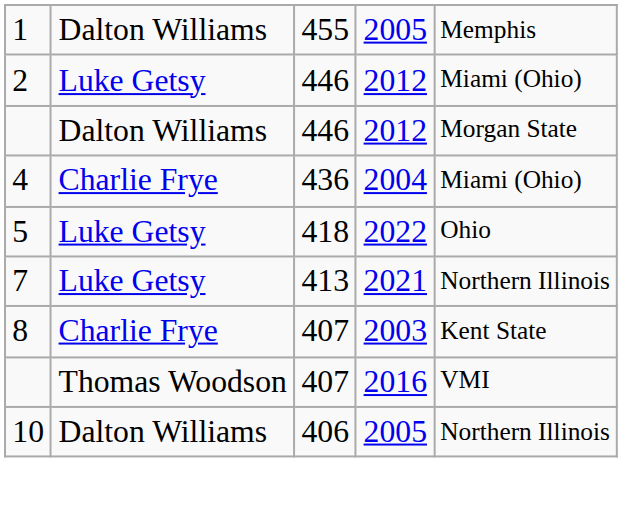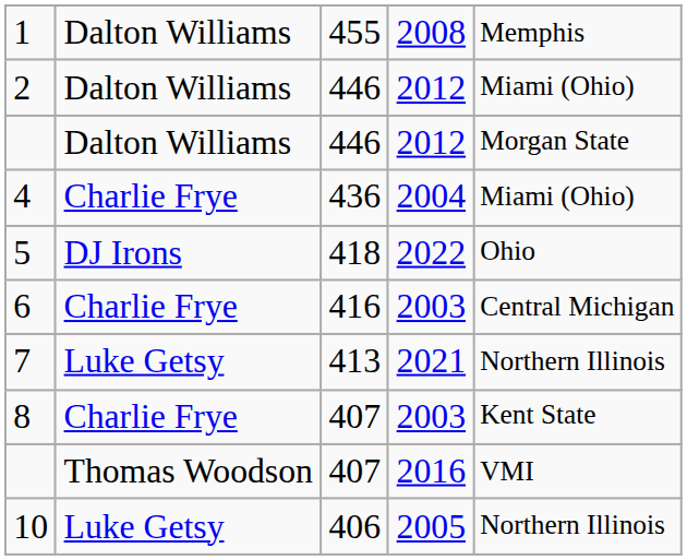1 | column 4: 2005 -> 2008
2 | column 2: Luke Getsy -> Dalton Williams
5 | column 2: Luke Getsy -> DJ Irons
+ row: 6 | Charlie Frye | 416 | 2003 | Central Michigan
10 | column 2: Dalton Williams -> Luke Getsy
